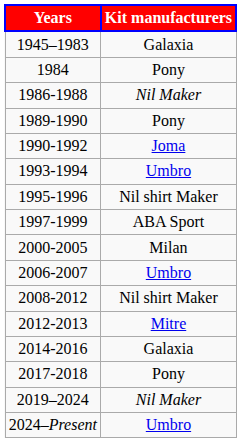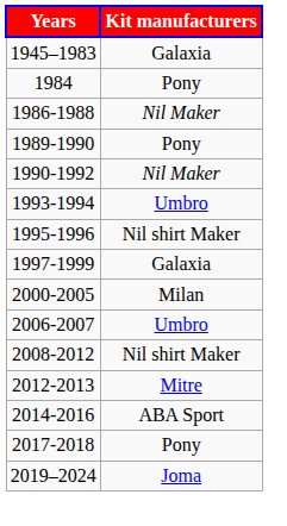1990-1992 | Kit manufacturers: Joma -> Nil Maker
1997-1999 | Kit manufacturers: ABA Sport -> Galaxia
2014-2016 | Kit manufacturers: Galaxia -> ABA Sport
2019–2024 | Kit manufacturers: Nil Maker -> Joma
- row: 2024–Present | Umbro
